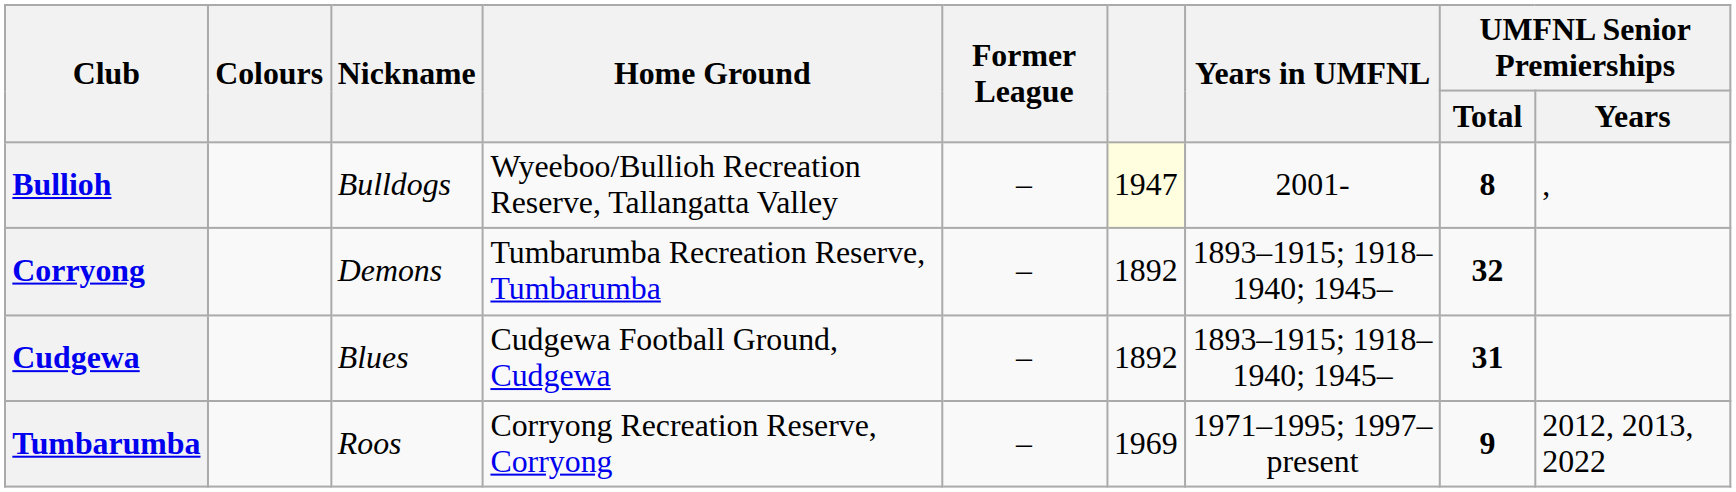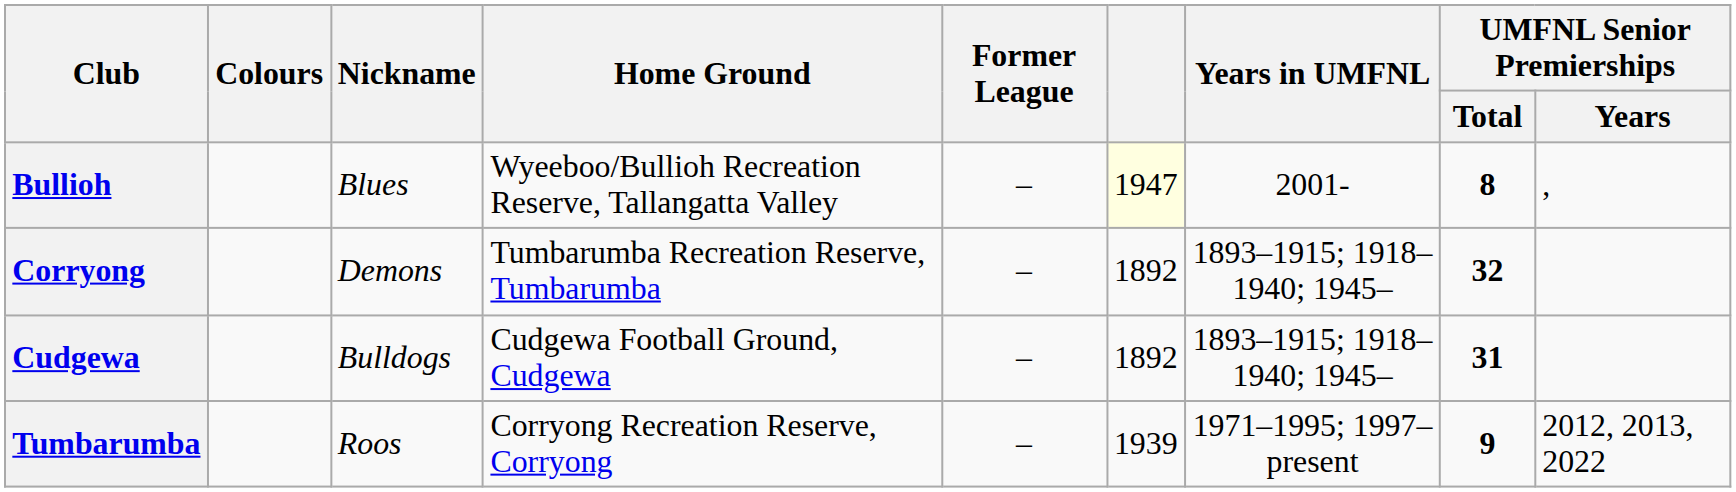Bullioh | Nickname: Bulldogs -> Blues
Cudgewa | Nickname: Blues -> Bulldogs
Tumbarumba | column 6: 1969 -> 1939
